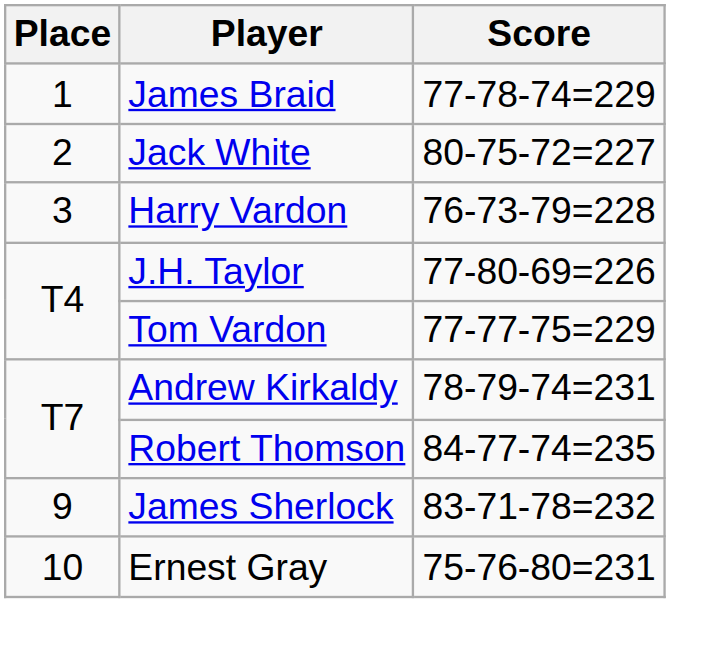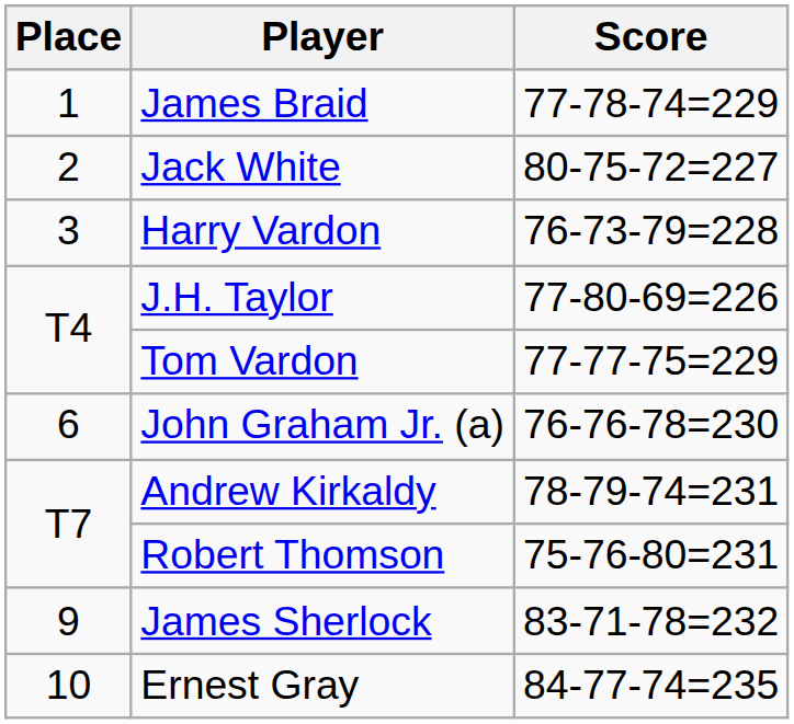+ row: 6 | John Graham Jr. (a) | 76-76-78=230
Robert Thomson | Score: 84-77-74=235 -> 75-76-80=231
Ernest Gray | Score: 75-76-80=231 -> 84-77-74=235
